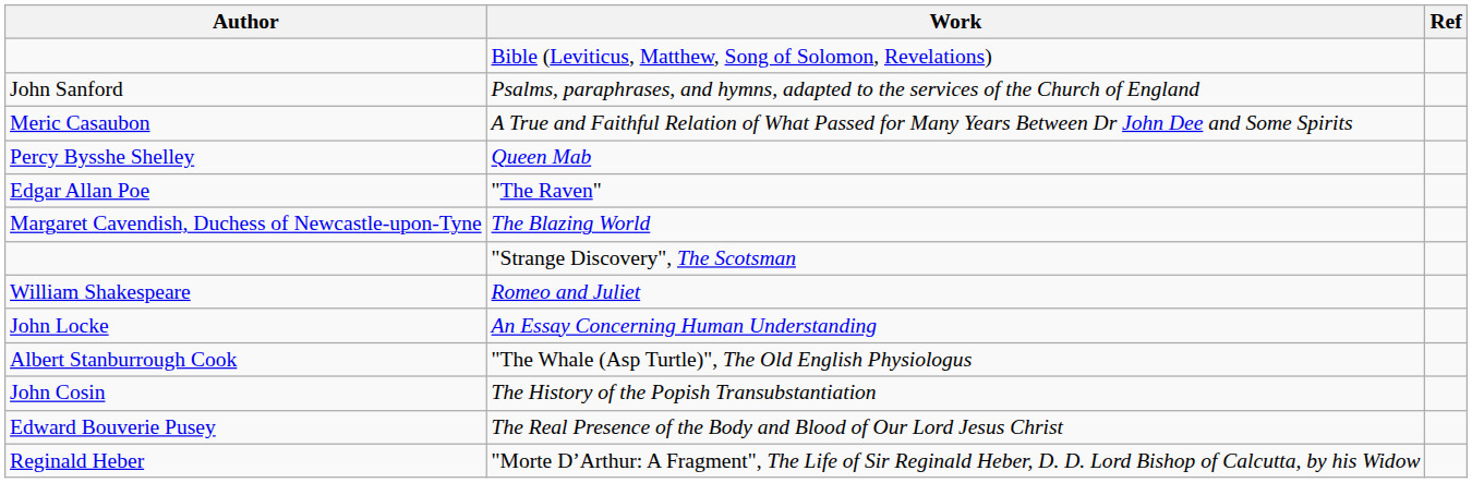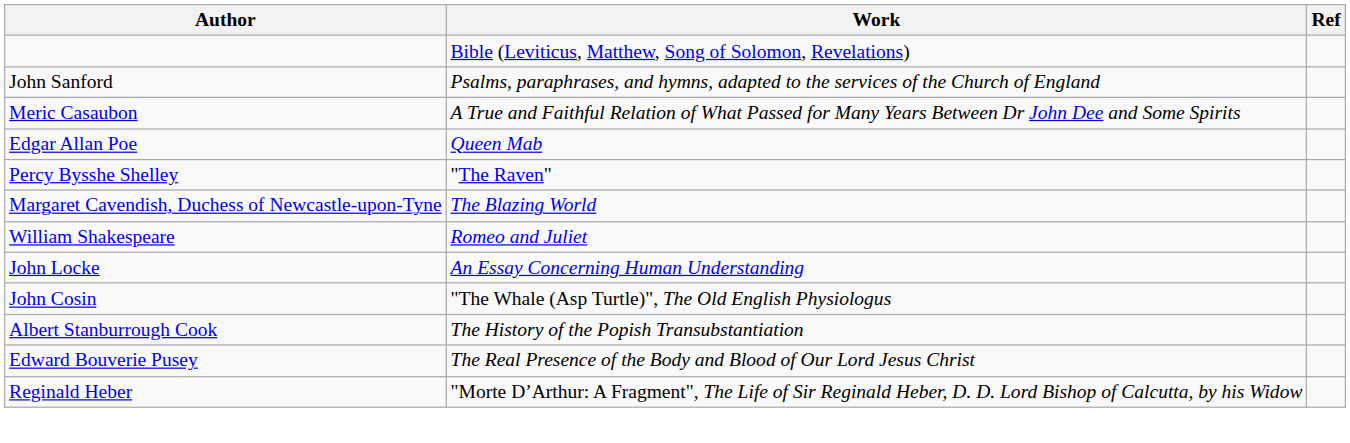Queen Mab | Author: Percy Bysshe Shelley -> Edgar Allan Poe
"The Raven" | Author: Edgar Allan Poe -> Percy Bysshe Shelley
- row: "Strange Discovery", The Scotsman
"The Whale (Asp Turtle)", The Old English Physiologus | Author: Albert Stanburrough Cook -> John Cosin
The History of the Popish Transubstantiation | Author: John Cosin -> Albert Stanburrough Cook
